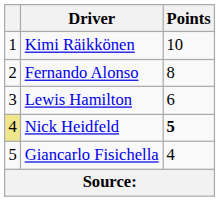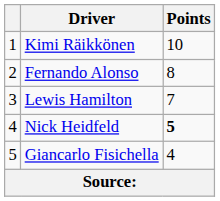Lewis Hamilton | Points: 6 -> 7
Nick Heidfeld | column 1: khaki background -> no background
